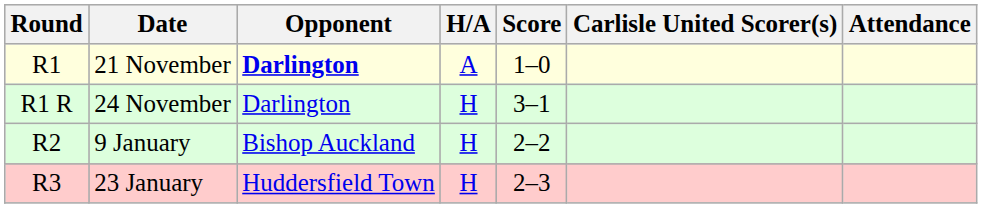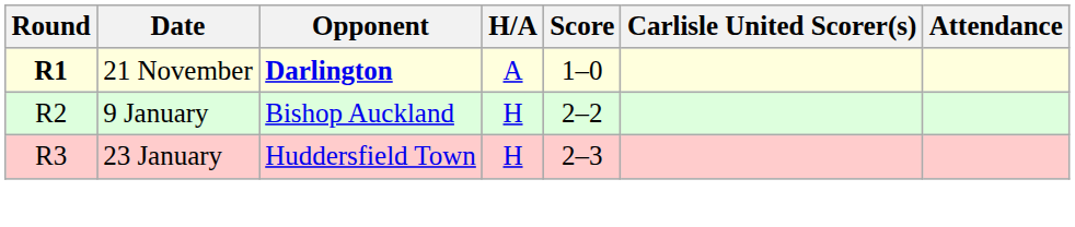21 November | Round: normal -> bold
- row: R1 R | 24 November | Darlington | H | 3–1
